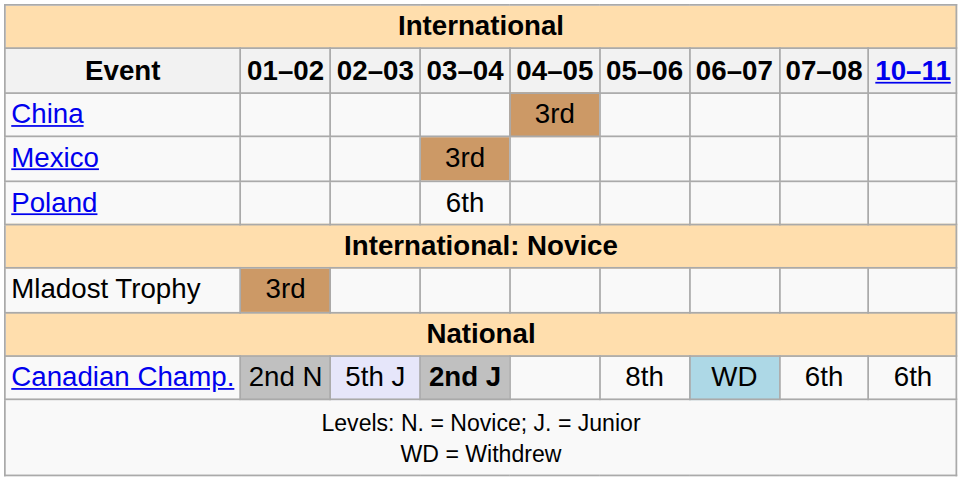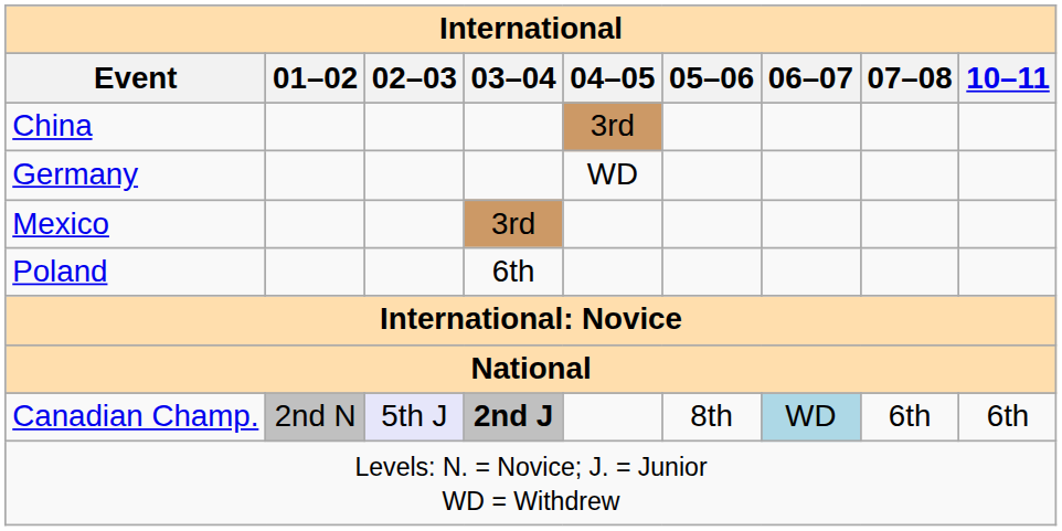+ row: Germany | WD
- row: Mladost Trophy | 3rd
